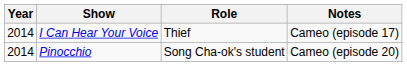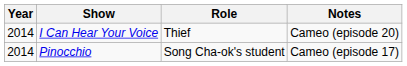I Can Hear Your Voice | Notes: Cameo (episode 17) -> Cameo (episode 20)
Pinocchio | Notes: Cameo (episode 20) -> Cameo (episode 17)
